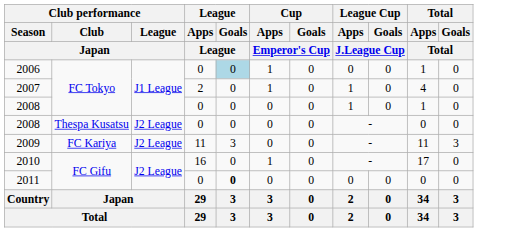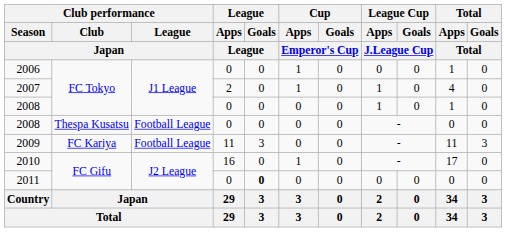2006 | League / Goals / League: lightblue background -> no background
2008 / Thespa Kusatsu | Club performance / League / Japan: J2 League -> Football League
2009 | Club performance / League / Japan: J2 League -> Football League
